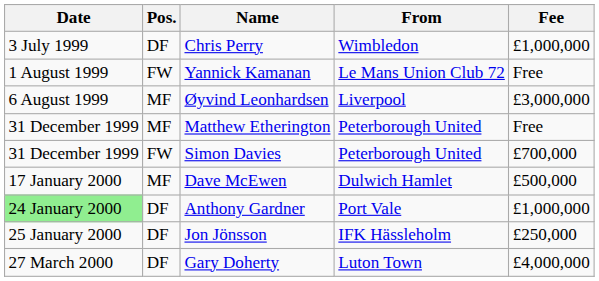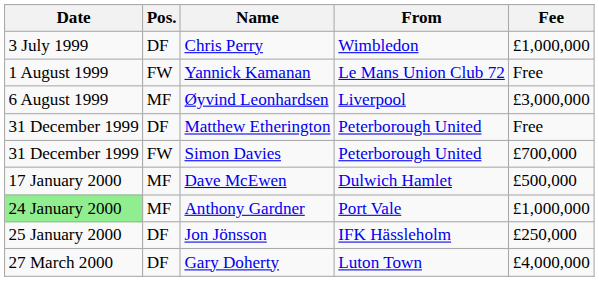Matthew Etherington | Pos.: MF -> DF
Anthony Gardner | Pos.: DF -> MF
